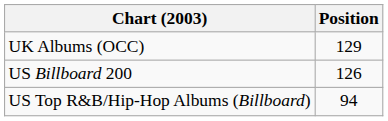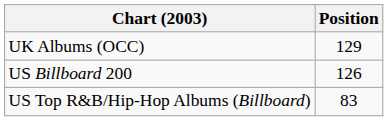US Top R&B/Hip-Hop Albums (Billboard) | Position: 94 -> 83
